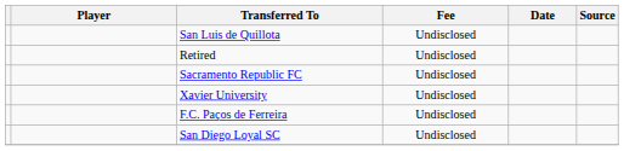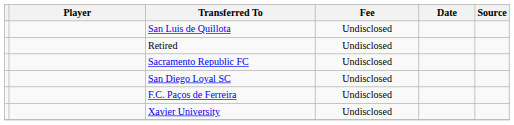rows swapped: San Diego Loyal SC <-> Xavier University
